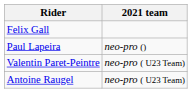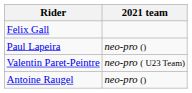Antoine Raugel | 2021 team: neo-pro ( U23 Team) -> neo-pro ()
